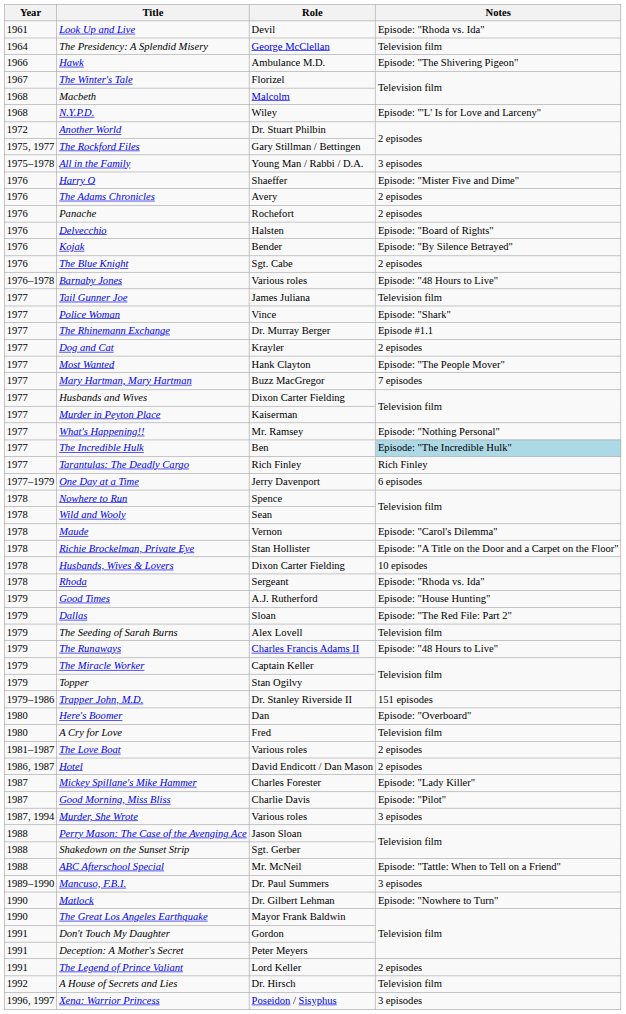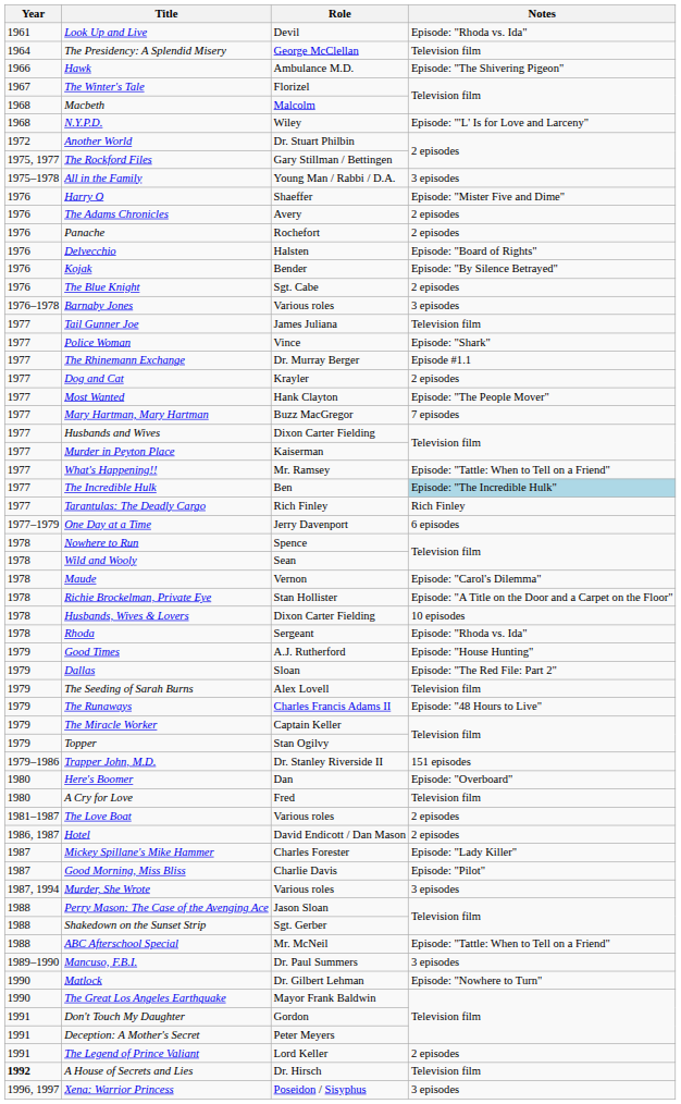Barnaby Jones | Notes: Episode: "48 Hours to Live" -> 3 episodes
What's Happening!! | Notes: Episode: "Nothing Personal" -> Episode: "Tattle: When to Tell on a Friend"
A House of Secrets and Lies | Year: normal -> bold
